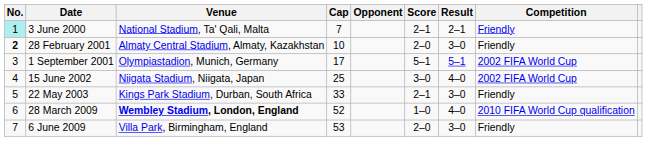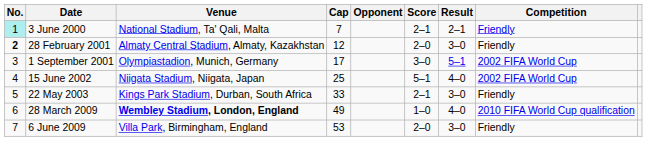28 February 2001 | Cap: 10 -> 12
1 September 2001 | Score: 5–1 -> 3–0
15 June 2002 | Score: 3–0 -> 5–1
28 March 2009 | Cap: 52 -> 49
